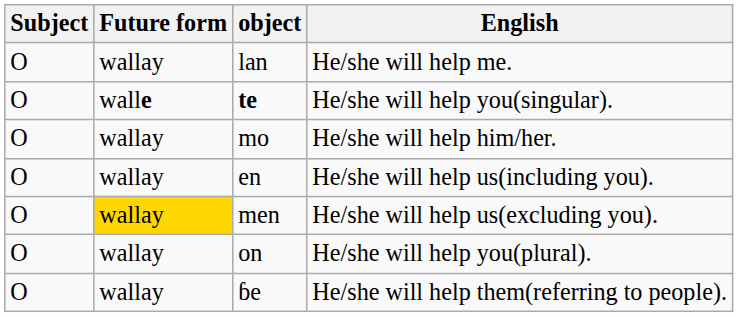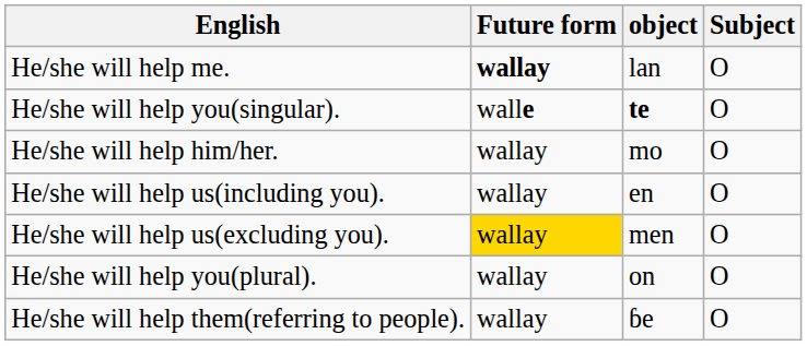columns swapped: Subject <-> English
lan | Future form: normal -> bold
